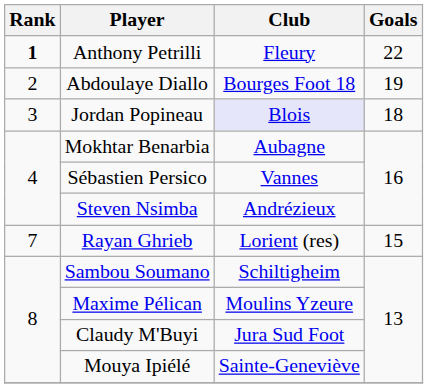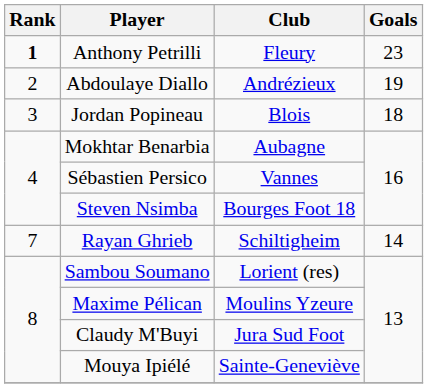Anthony Petrilli | Goals: 22 -> 23
Abdoulaye Diallo | Club: Bourges Foot 18 -> Andrézieux
Jordan Popineau | Club: lavender background -> no background
Steven Nsimba | Club: Andrézieux -> Bourges Foot 18
Rayan Ghrieb | Club: Lorient (res) -> Schiltigheim
Rayan Ghrieb | Goals: 15 -> 14
Sambou Soumano | Club: Schiltigheim -> Lorient (res)
